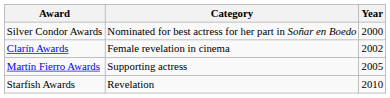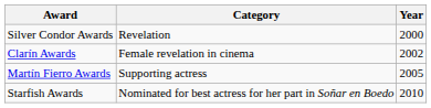Silver Condor Awards | Category: Nominated for best actress for her part in Soñar en Boedo -> Revelation
Starfish Awards | Category: Revelation -> Nominated for best actress for her part in Soñar en Boedo
